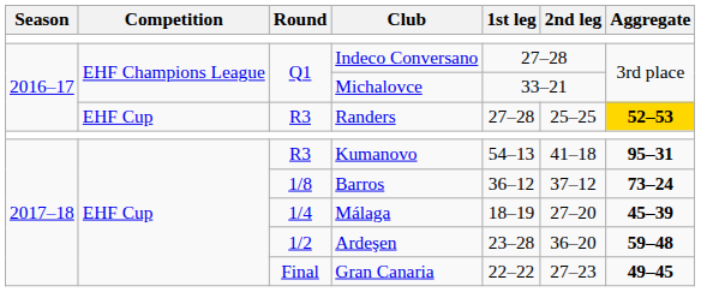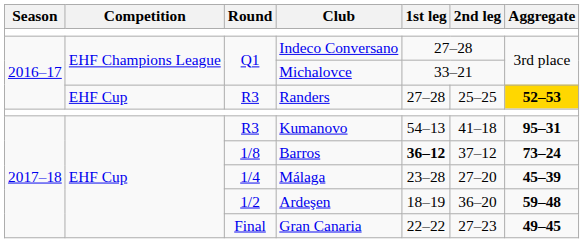Barros | 1st leg: normal -> bold
Málaga | 1st leg: 18–19 -> 23–28
Ardeşen | 1st leg: 23–28 -> 18–19
